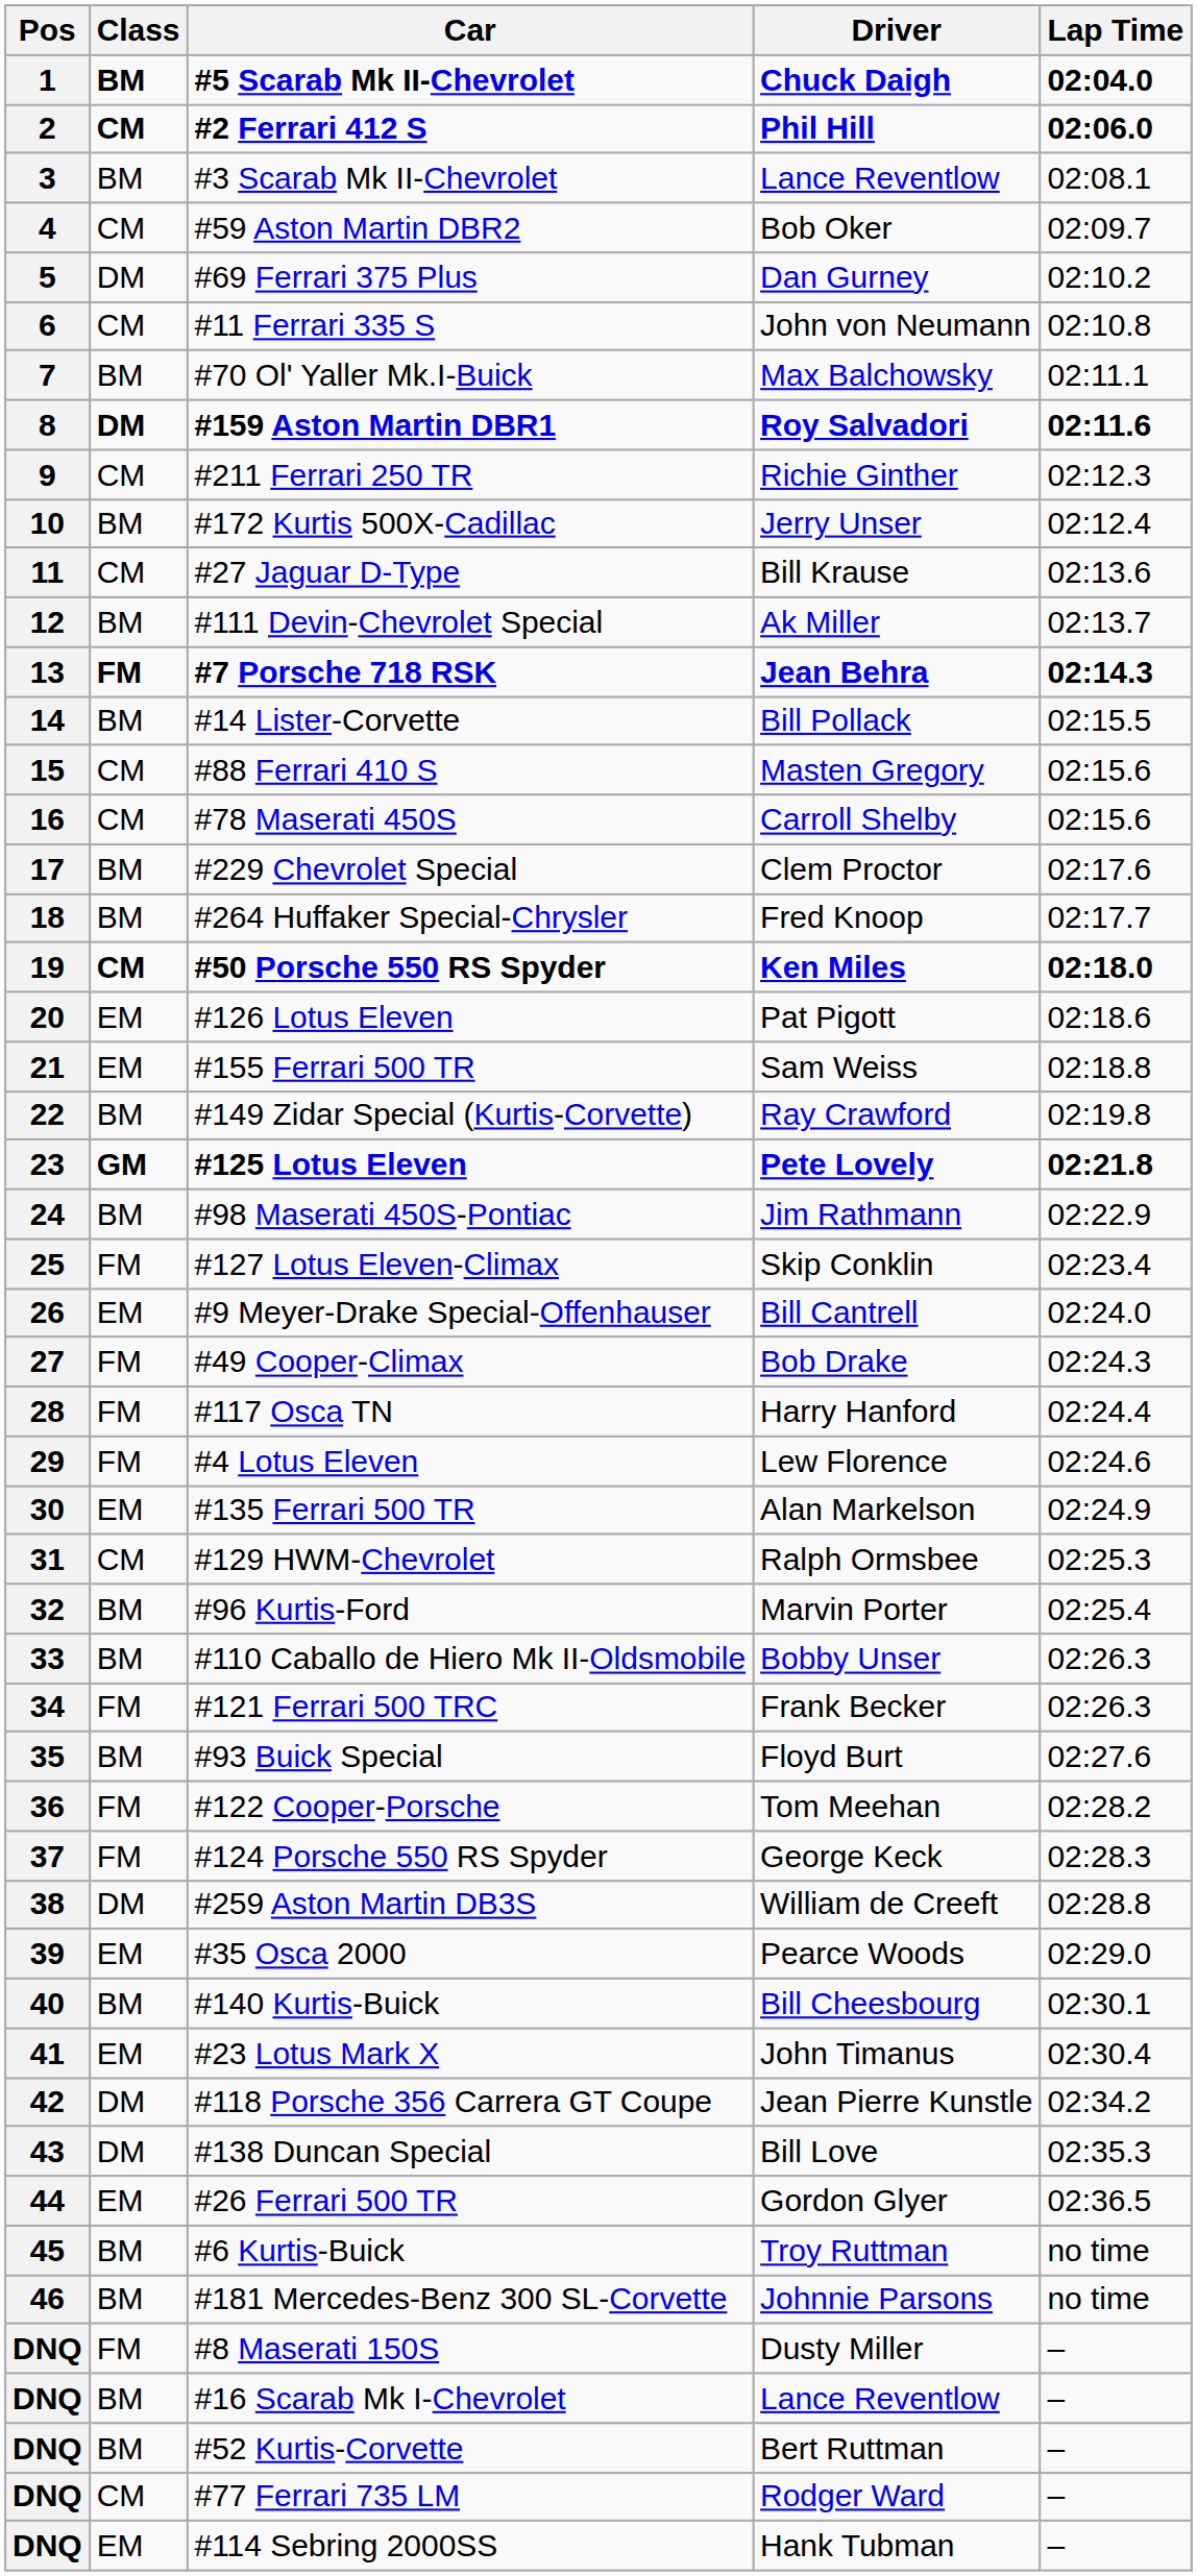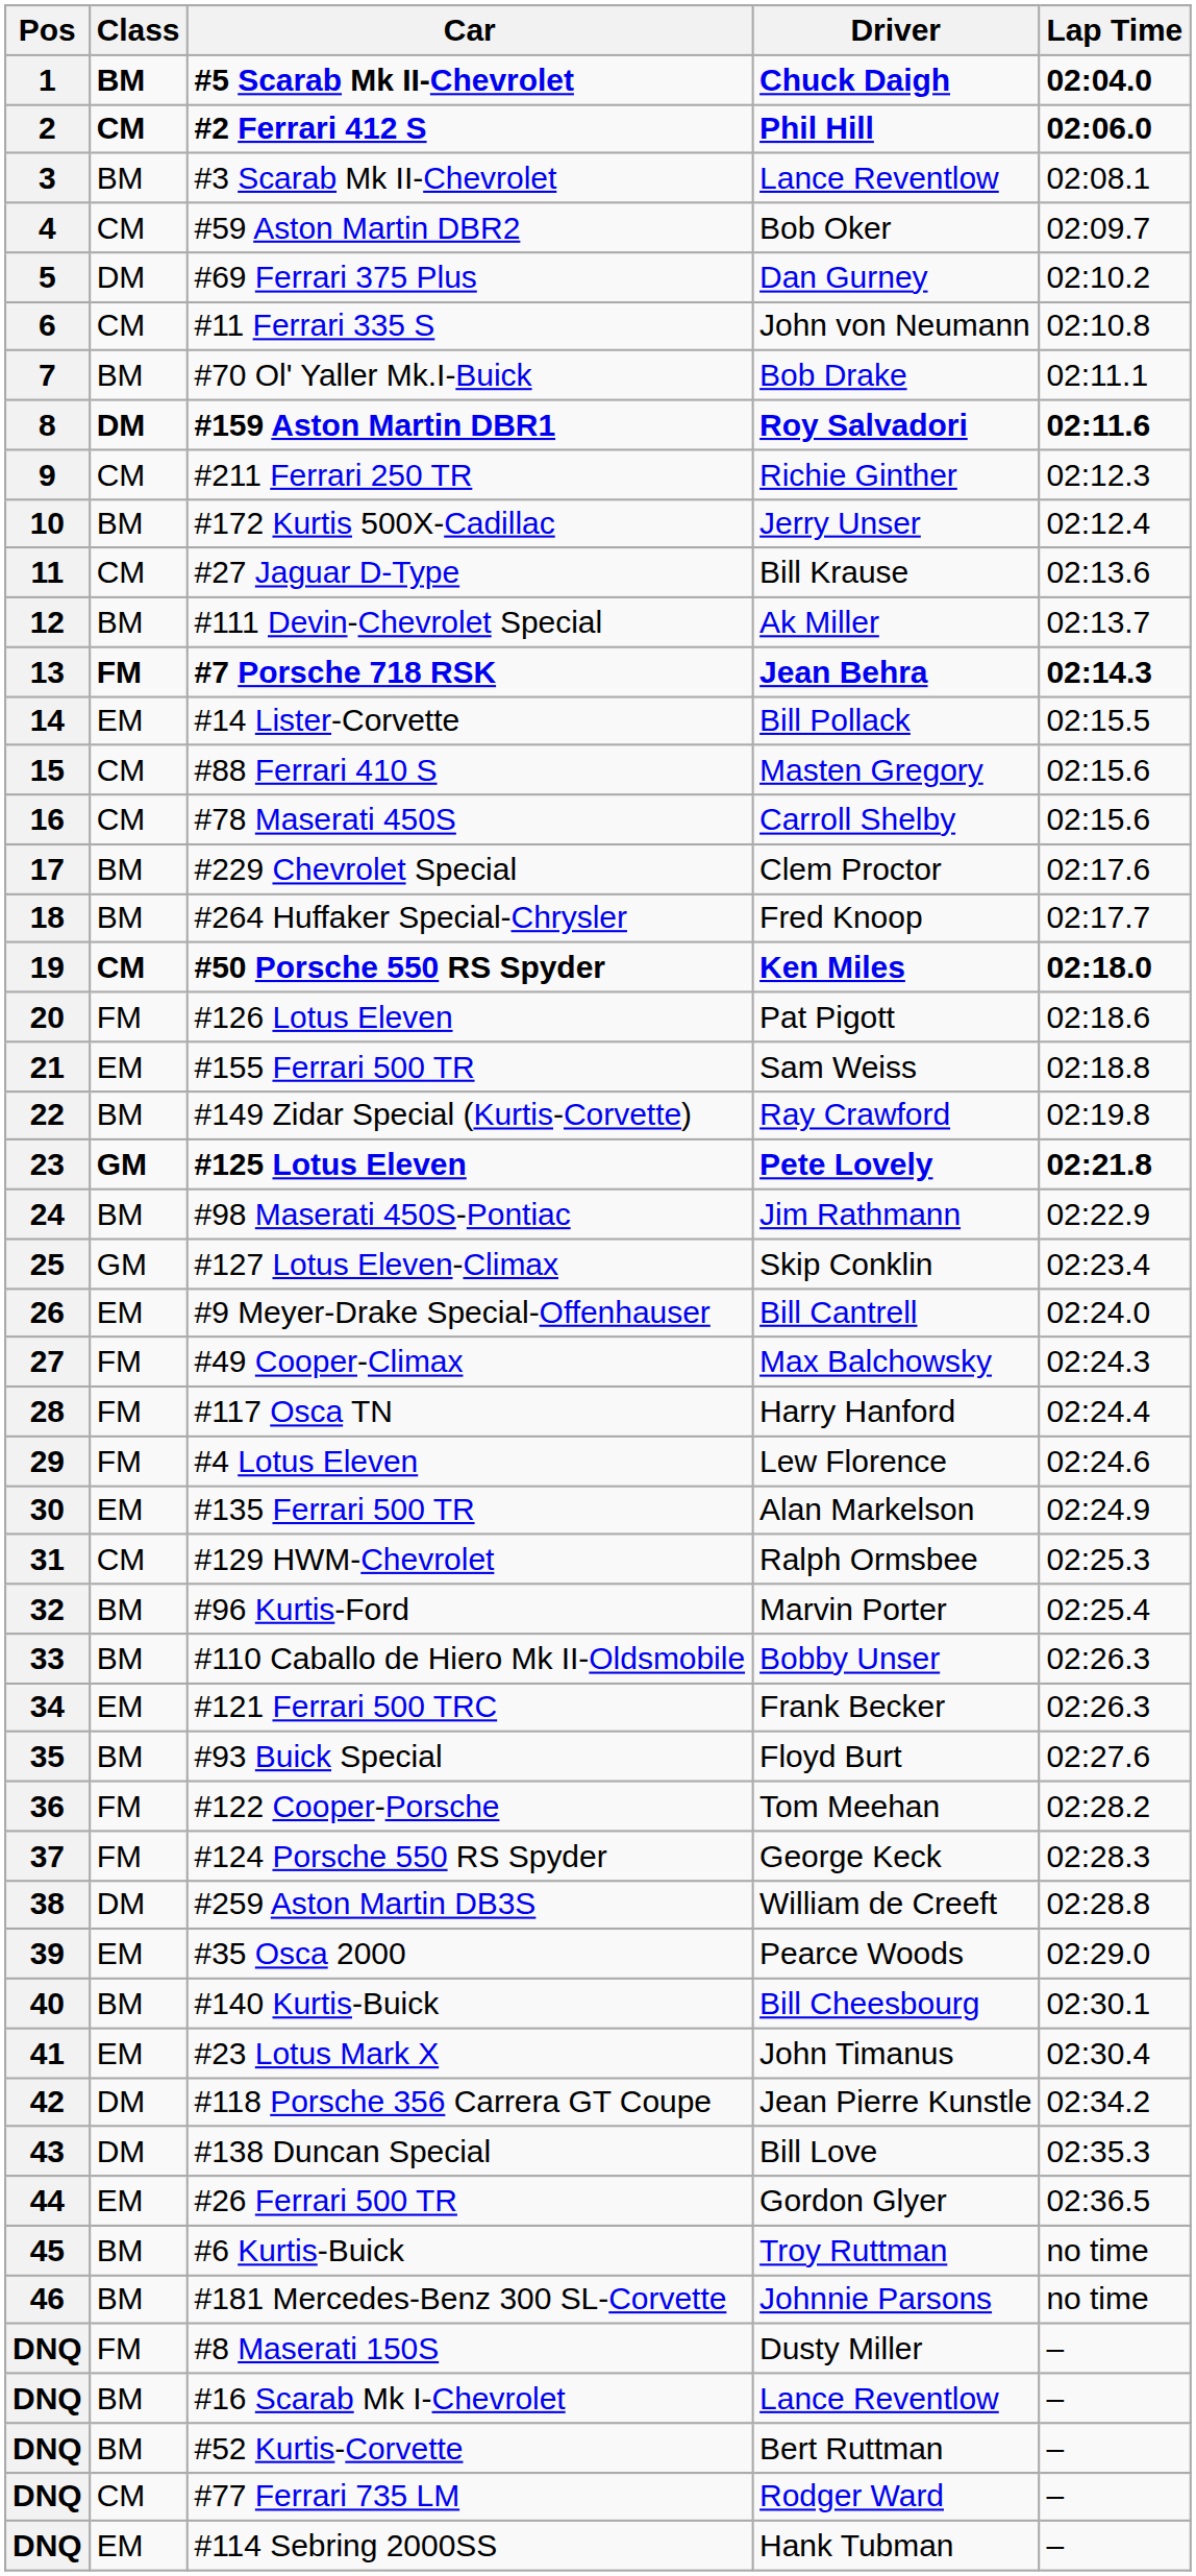7 | Driver: Max Balchowsky -> Bob Drake
14 | Class: BM -> EM
20 | Class: EM -> FM
25 | Class: FM -> GM
27 | Driver: Bob Drake -> Max Balchowsky
34 | Class: FM -> EM
